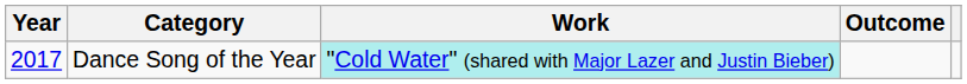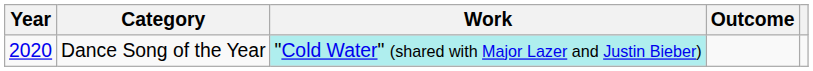Dance Song of the Year | Year: 2017 -> 2020
